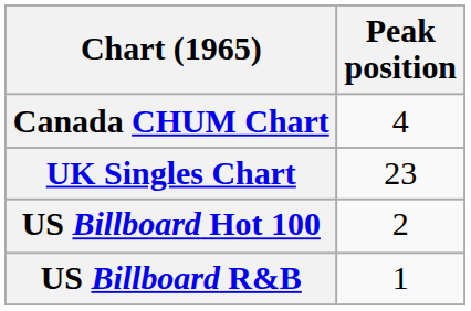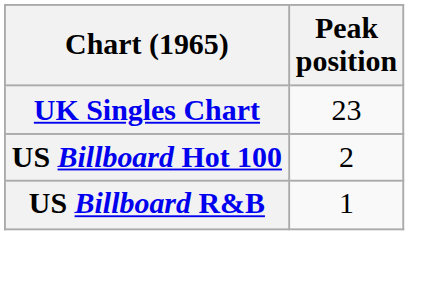- row: Canada CHUM Chart | 4
